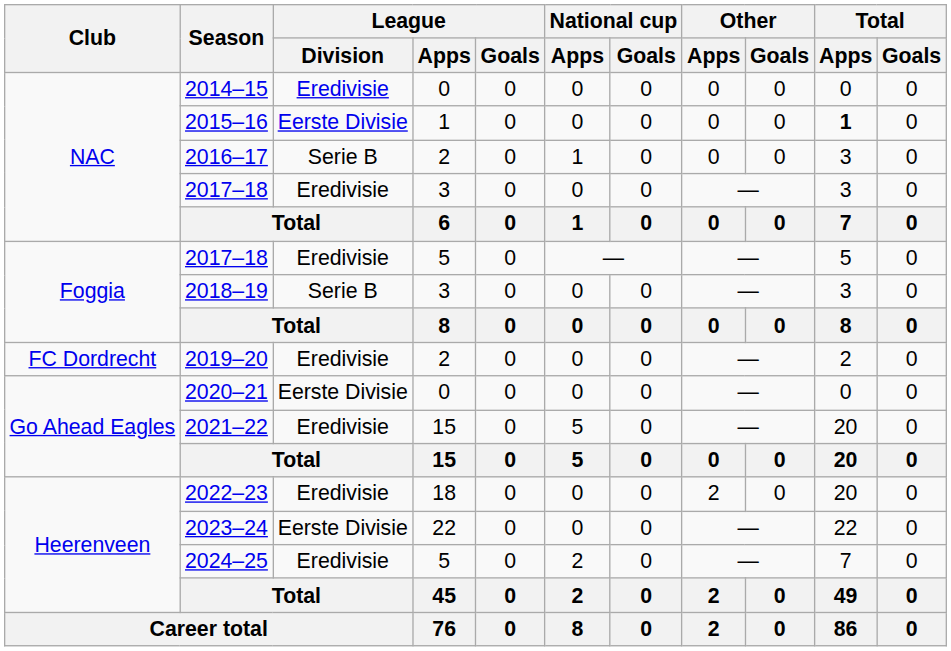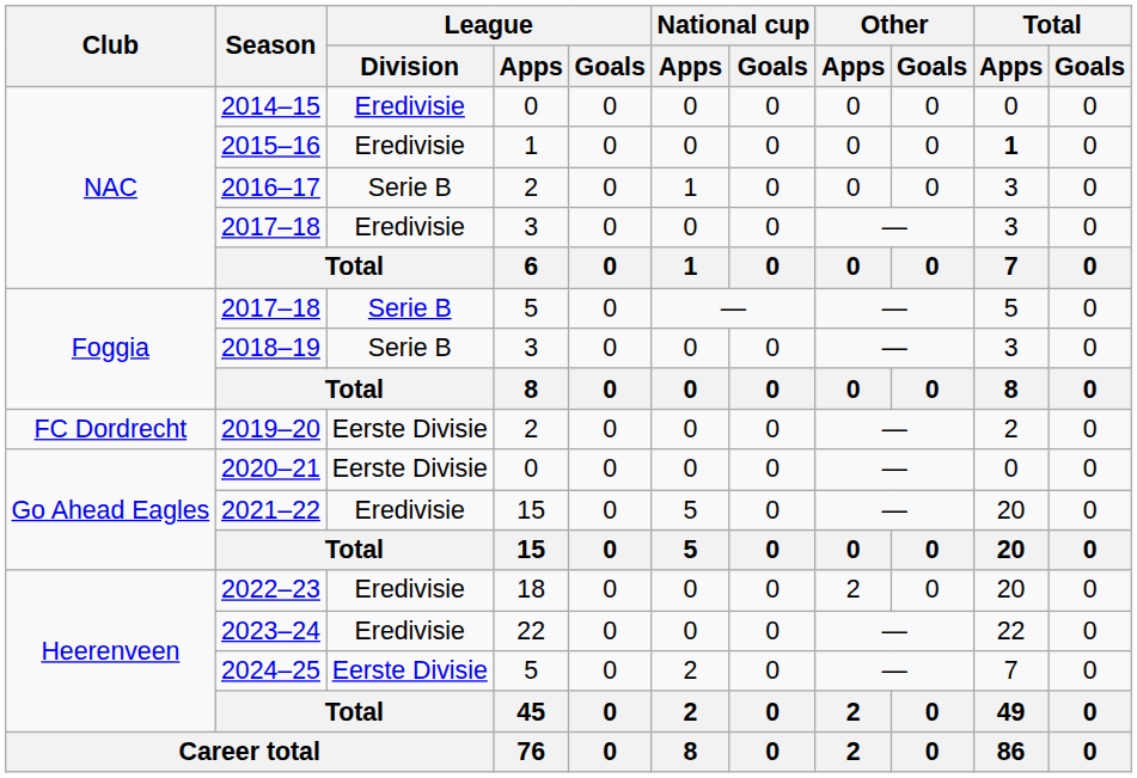2015–16 | League / Division: Eerste Divisie -> Eredivisie
2017–18 / 5 | League / Division: Eredivisie -> Serie B
2019–20 | League / Division: Eredivisie -> Eerste Divisie
2023–24 | League / Division: Eerste Divisie -> Eredivisie
2024–25 | League / Division: Eredivisie -> Eerste Divisie
